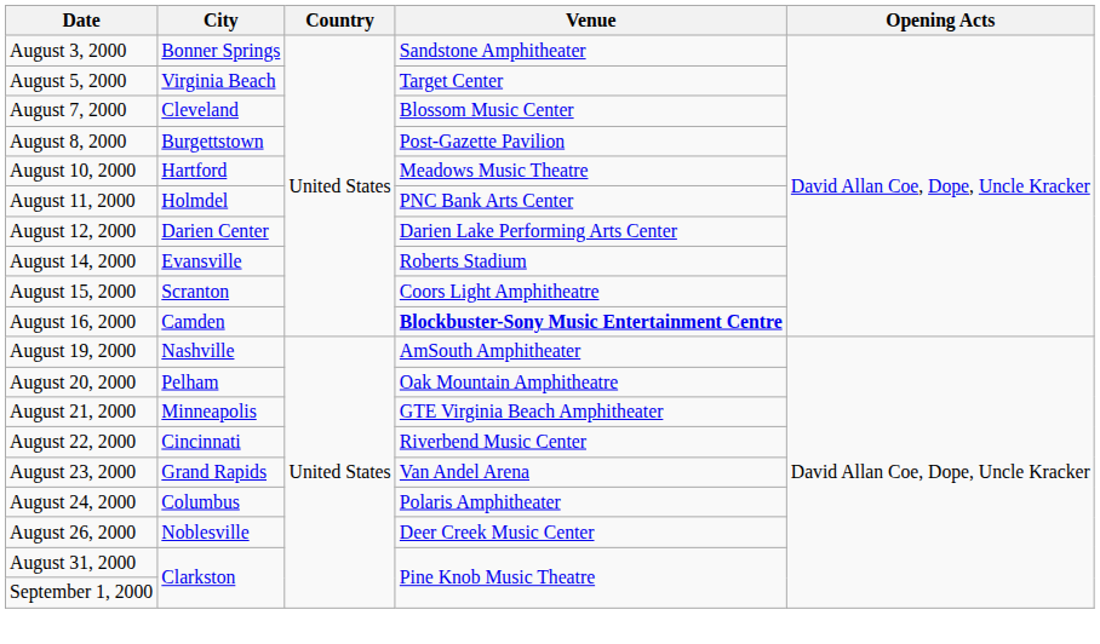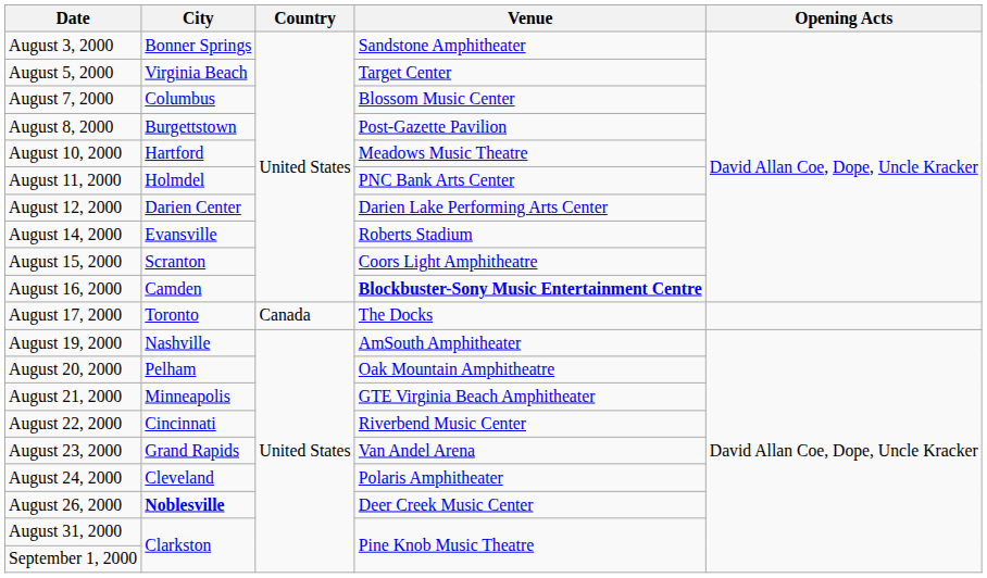August 7, 2000 | City: Cleveland -> Columbus
+ row: August 17, 2000 | Toronto | Canada | The Docks
August 24, 2000 | City: Columbus -> Cleveland
August 26, 2000 | City: normal -> bold
